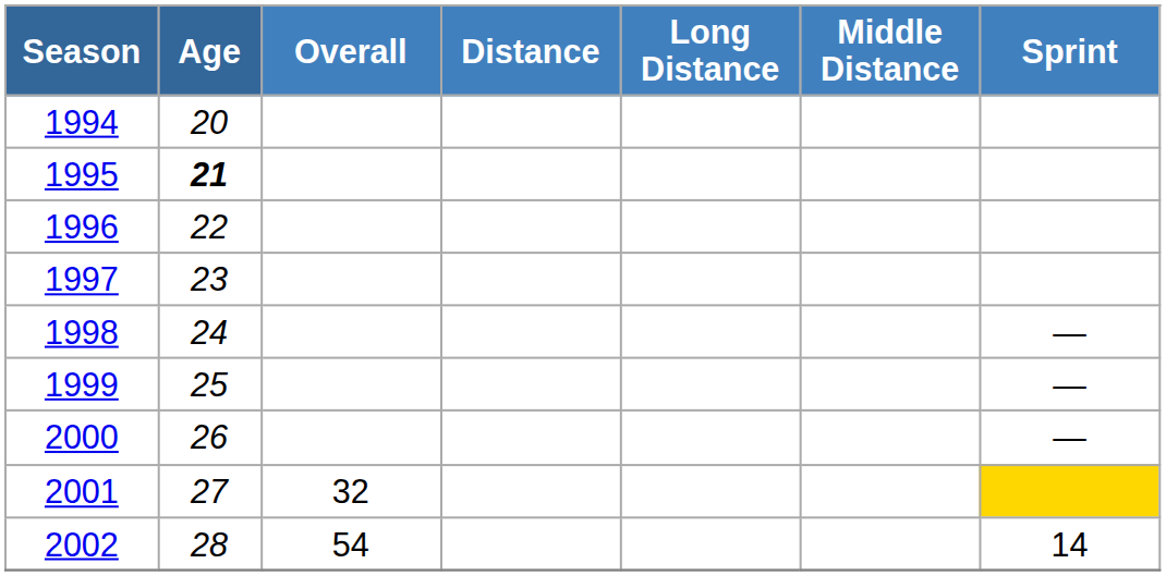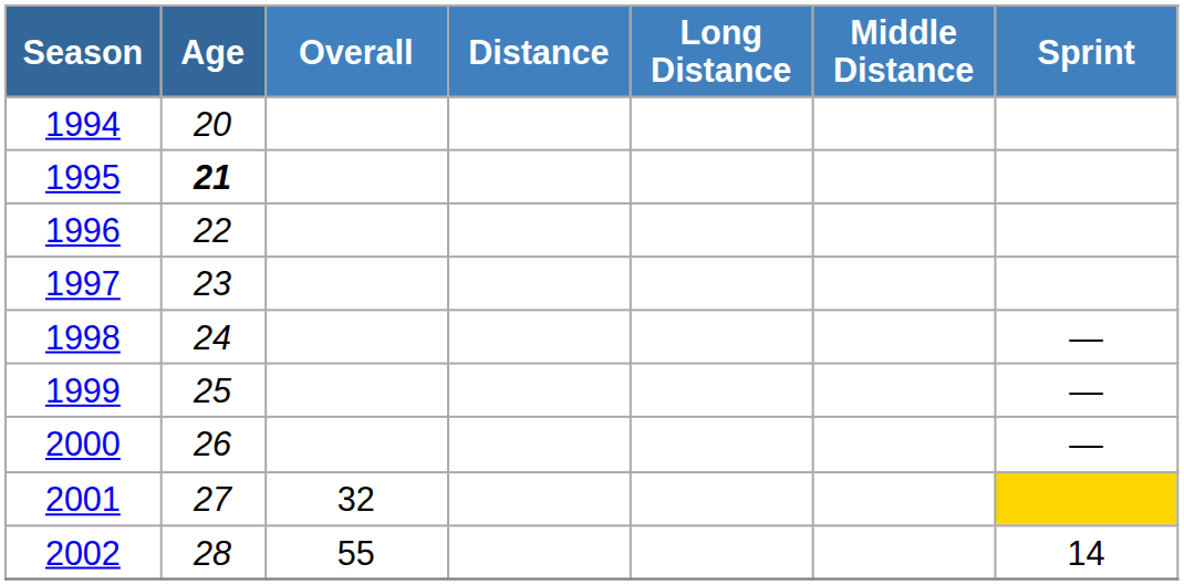2002 | Overall: 54 -> 55
